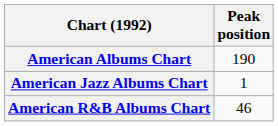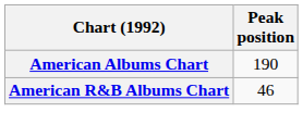- row: American Jazz Albums Chart | 1
